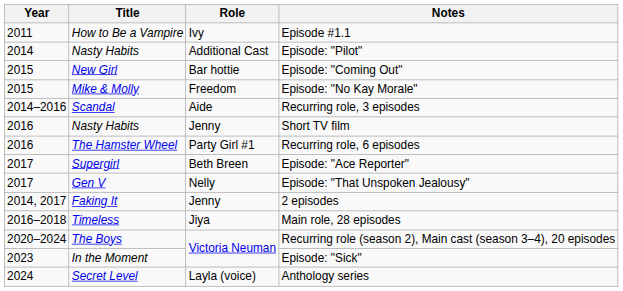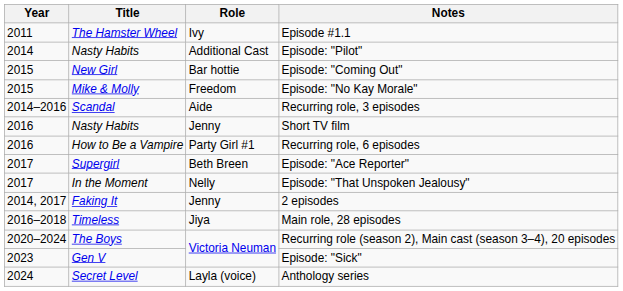Episode #1.1 | Title: How to Be a Vampire -> The Hamster Wheel
Recurring role, 6 episodes | Title: The Hamster Wheel -> How to Be a Vampire
Episode: "That Unspoken Jealousy" | Title: Gen V -> In the Moment
Episode: "Sick" | Title: In the Moment -> Gen V
